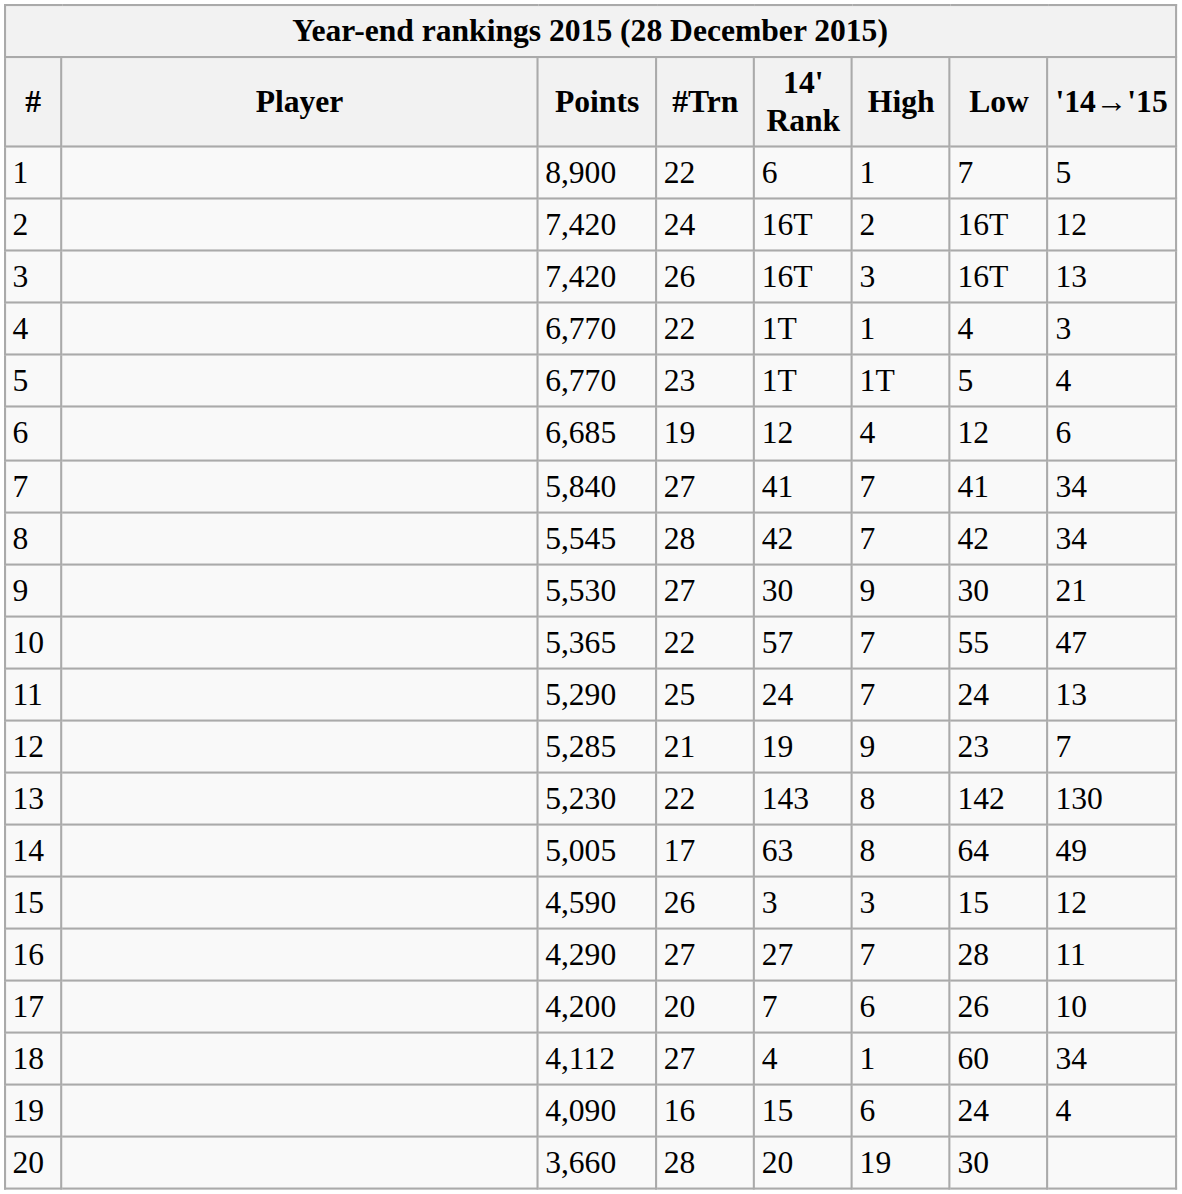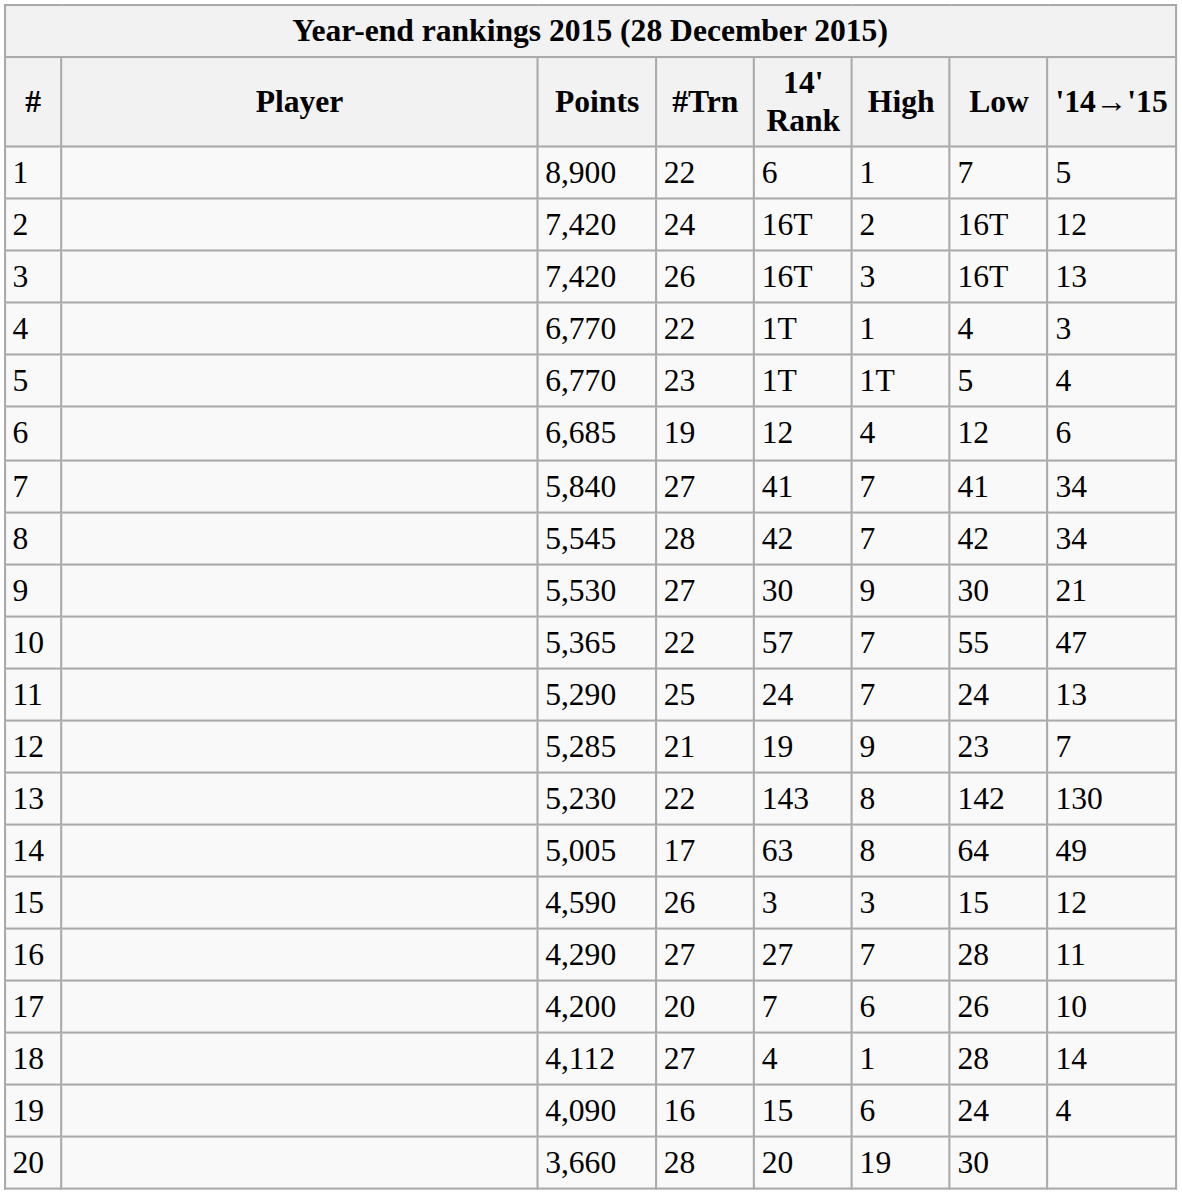18 | Low: 60 -> 28
18 | '14→'15: 34 -> 14
